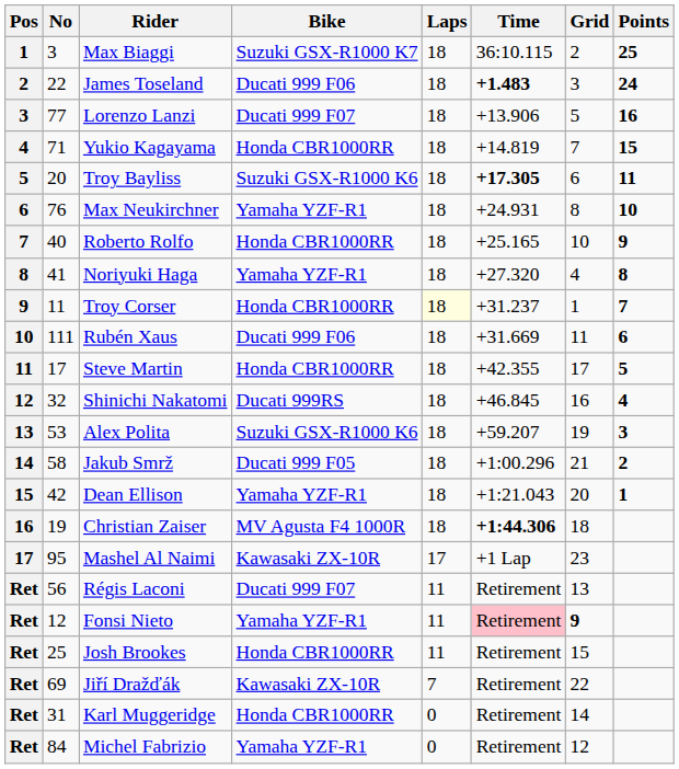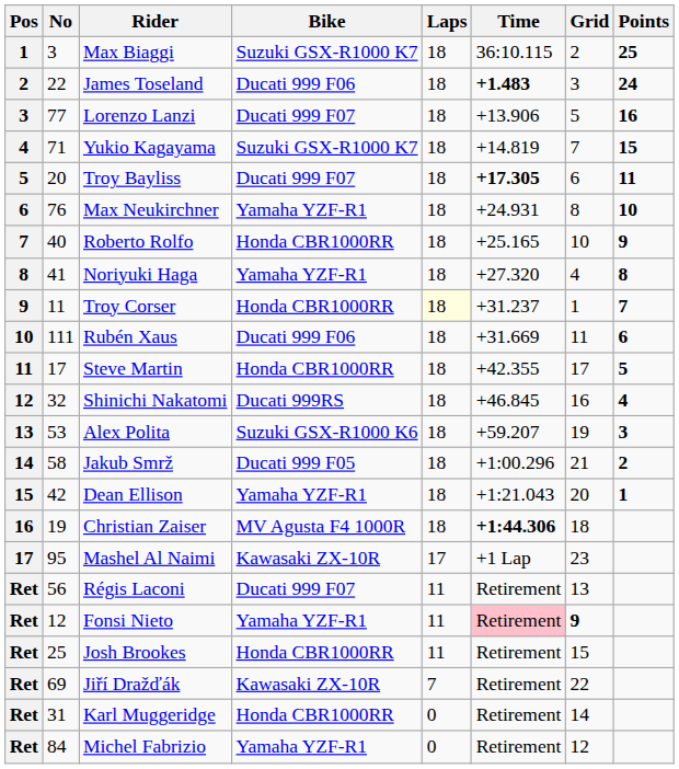Yukio Kagayama | Bike: Honda CBR1000RR -> Suzuki GSX-R1000 K7
Troy Bayliss | Bike: Suzuki GSX-R1000 K6 -> Ducati 999 F07
